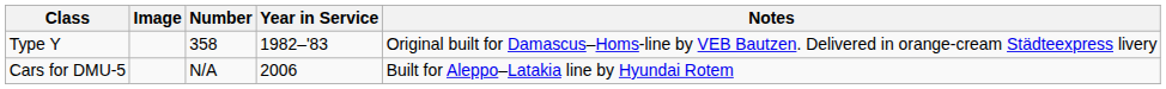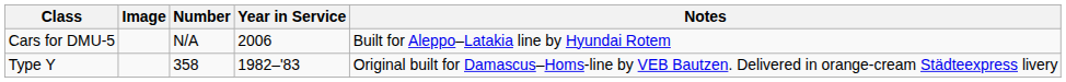rows swapped: Type Y <-> Cars for DMU-5
